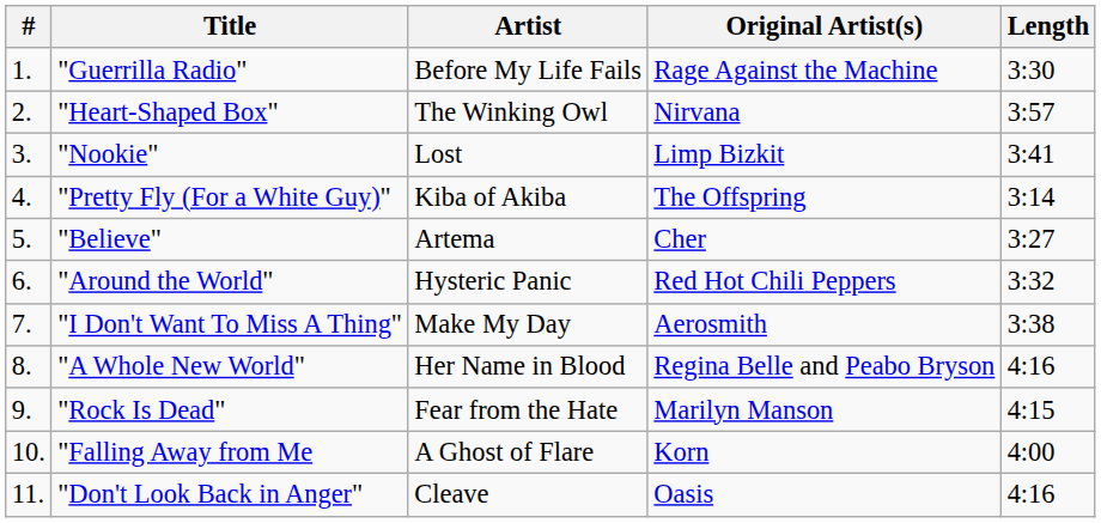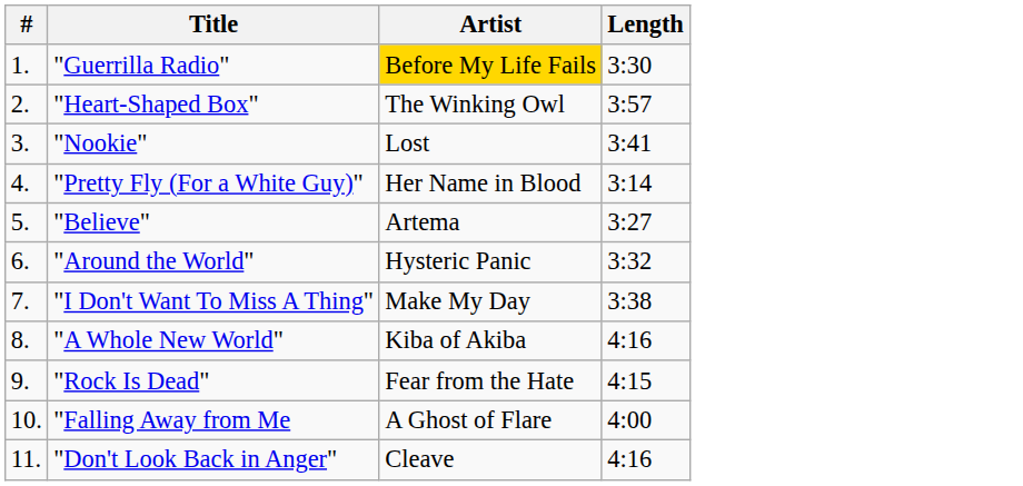- column: Original Artist(s) | Rage Against the Machine | Nirvana | Limp Bizkit | The Offspring | Cher | Red Hot Chili Peppers | Aerosmith | Regina Belle and Peabo Bryson | Marilyn Manson | Korn | Oasis
"Guerrilla Radio" | Artist: no background -> gold background
"Pretty Fly (For a White Guy)" | Artist: Kiba of Akiba -> Her Name in Blood
"A Whole New World" | Artist: Her Name in Blood -> Kiba of Akiba
